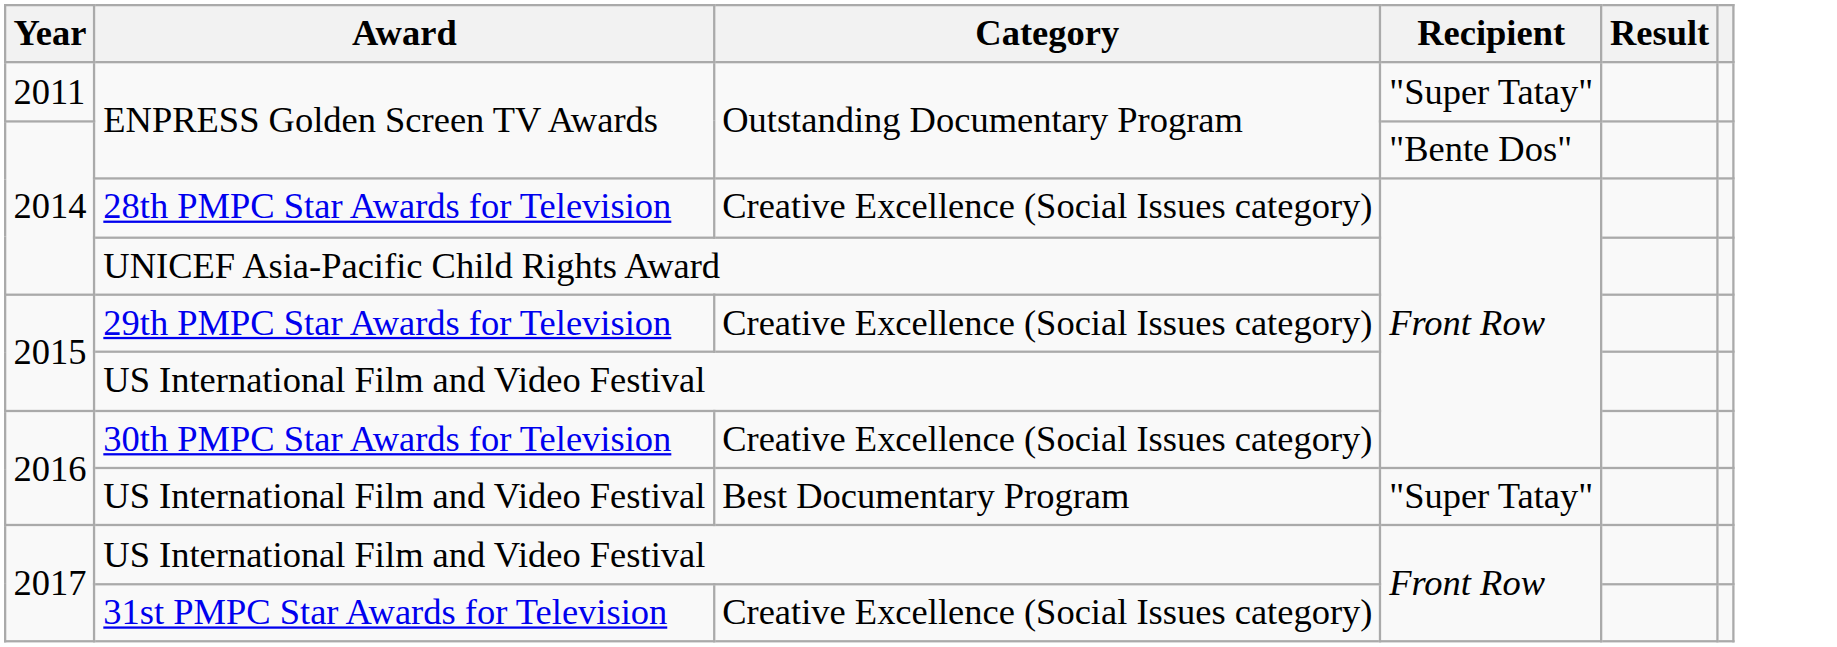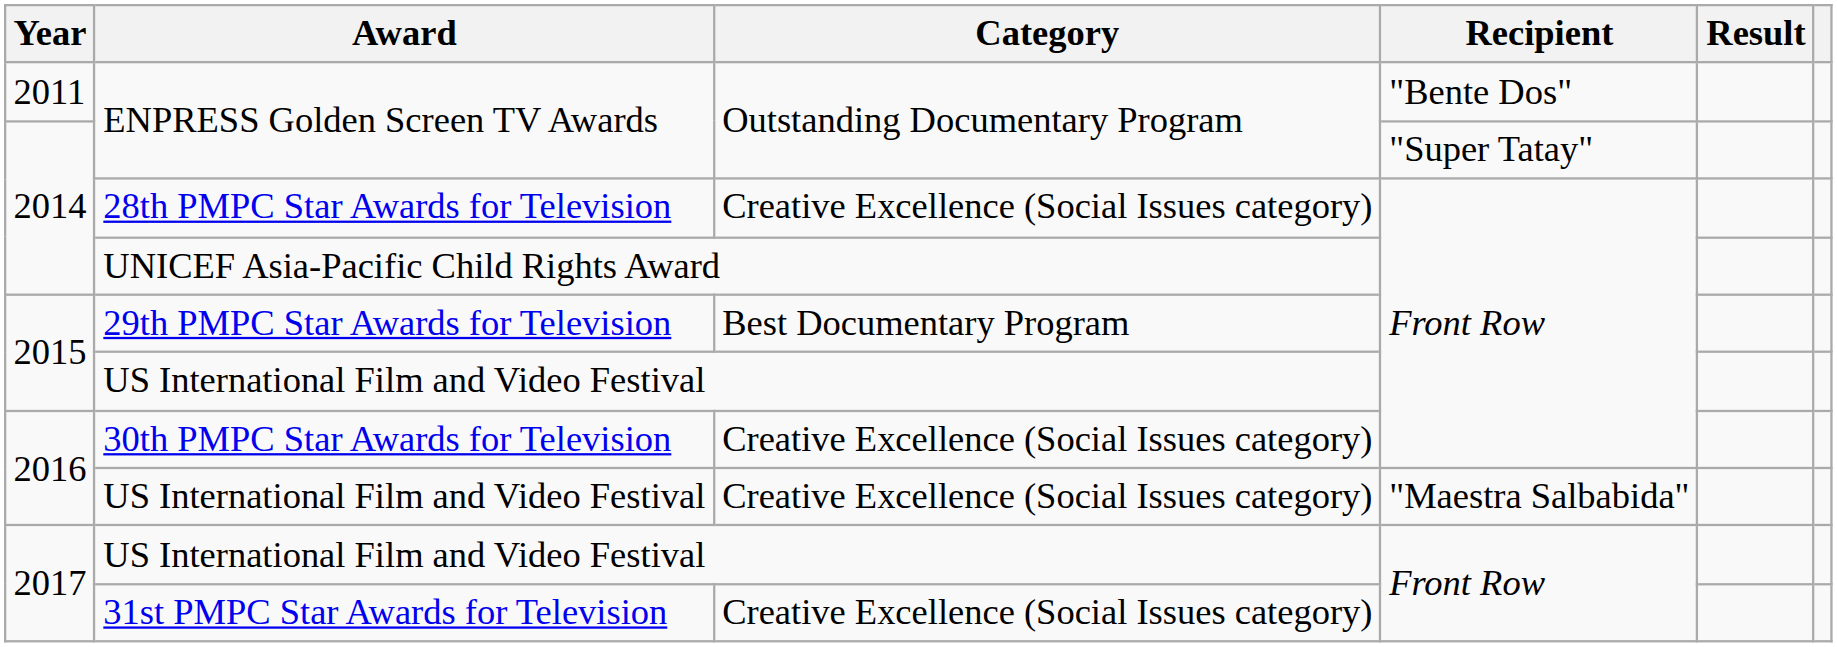2011 / ENPRESS Golden Screen TV Awards | Recipient: "Super Tatay" -> "Bente Dos"
2014 / ENPRESS Golden Screen TV Awards | Recipient: "Bente Dos" -> "Super Tatay"
29th PMPC Star Awards for Television | Category: Creative Excellence (Social Issues category) -> Best Documentary Program
2016 / US International Film and Video Festival | Category: Best Documentary Program -> Creative Excellence (Social Issues category)
2016 / US International Film and Video Festival | Recipient: "Super Tatay" -> "Maestra Salbabida"
